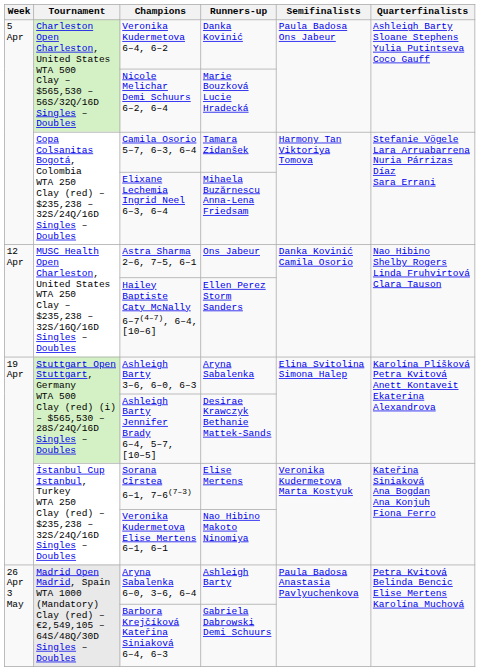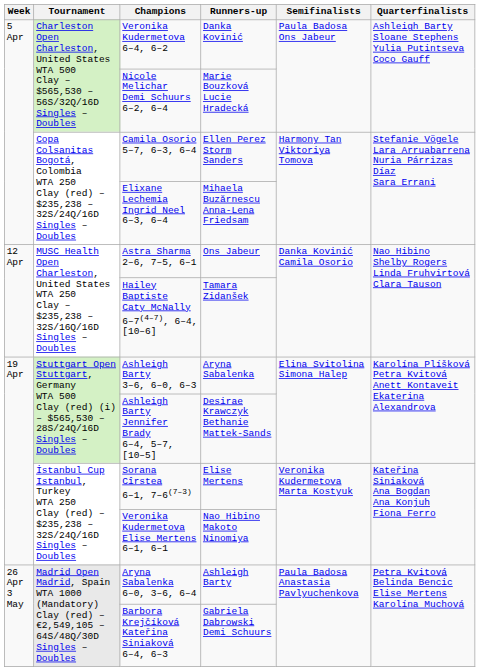Camila Osorio 5–7, 6–3, 6–4 | Runners-up: Tamara Zidanšek -> Ellen Perez Storm Sanders
Hailey Baptiste Caty McNally 6–7(4–7), 6–4, [10–6] | Runners-up: Ellen Perez Storm Sanders -> Tamara Zidanšek
